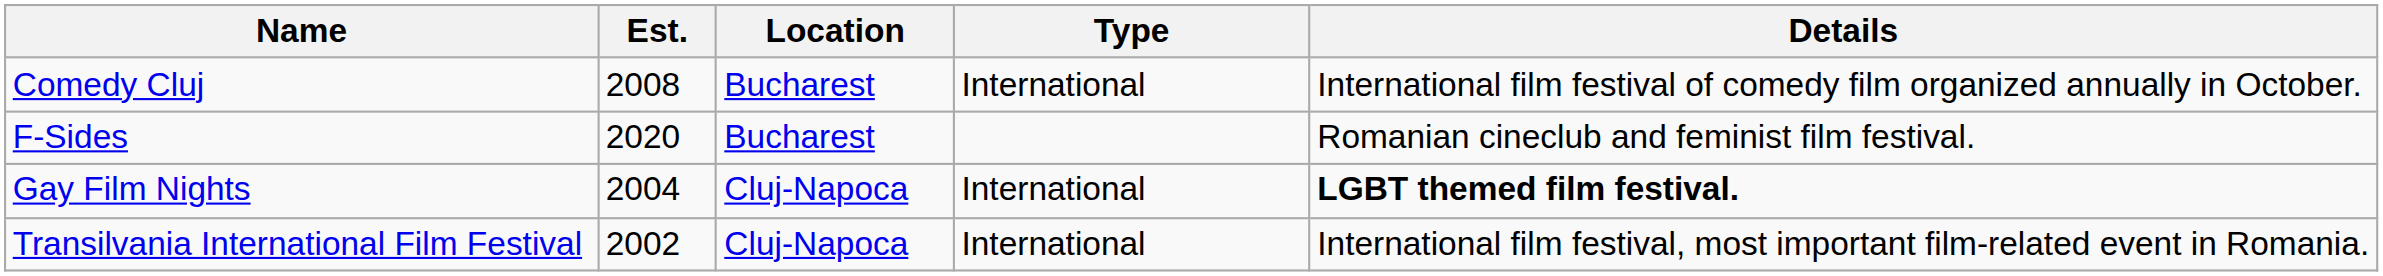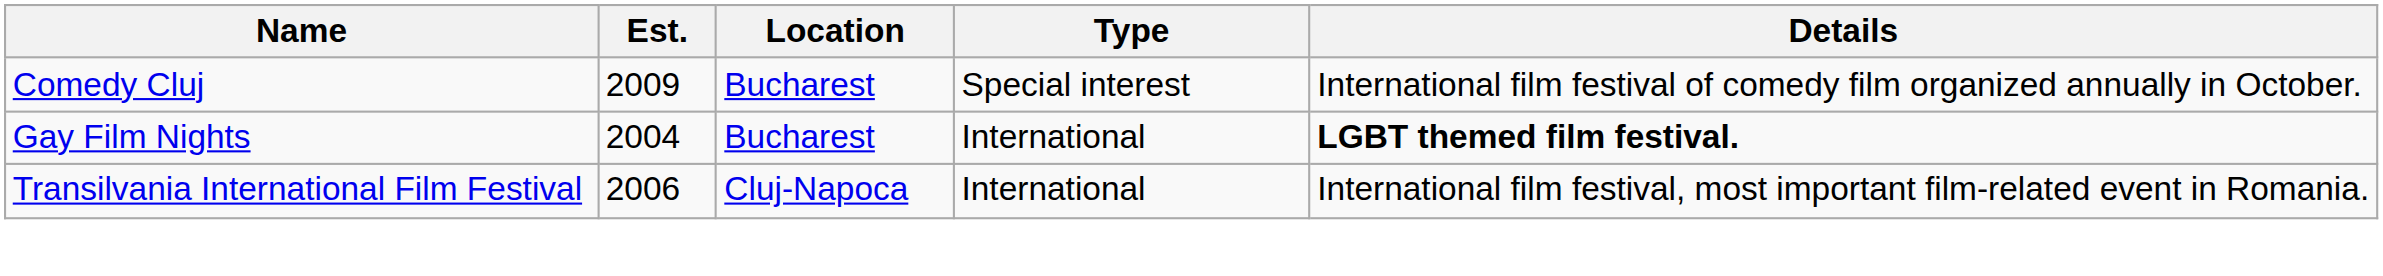Comedy Cluj | Est.: 2008 -> 2009
Comedy Cluj | Type: International -> Special interest
- row: F-Sides | 2020 | Bucharest | Romanian cineclub and feminist film festival.
Gay Film Nights | Location: Cluj-Napoca -> Bucharest
Transilvania International Film Festival | Est.: 2002 -> 2006
